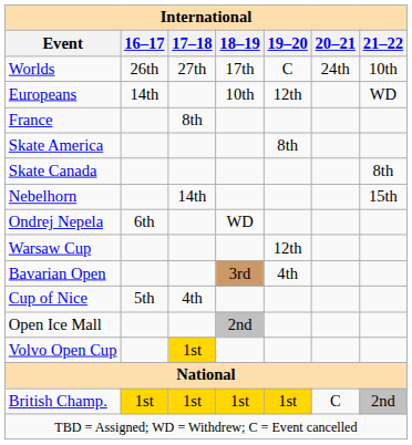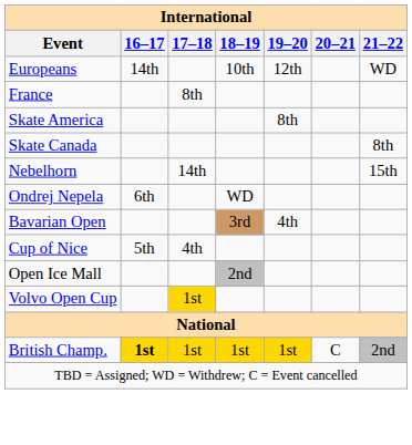- row: Worlds | 26th | 27th | 17th | C | 24th | 10th
- row: Warsaw Cup | 12th
British Champ. | 16–17: normal -> bold
